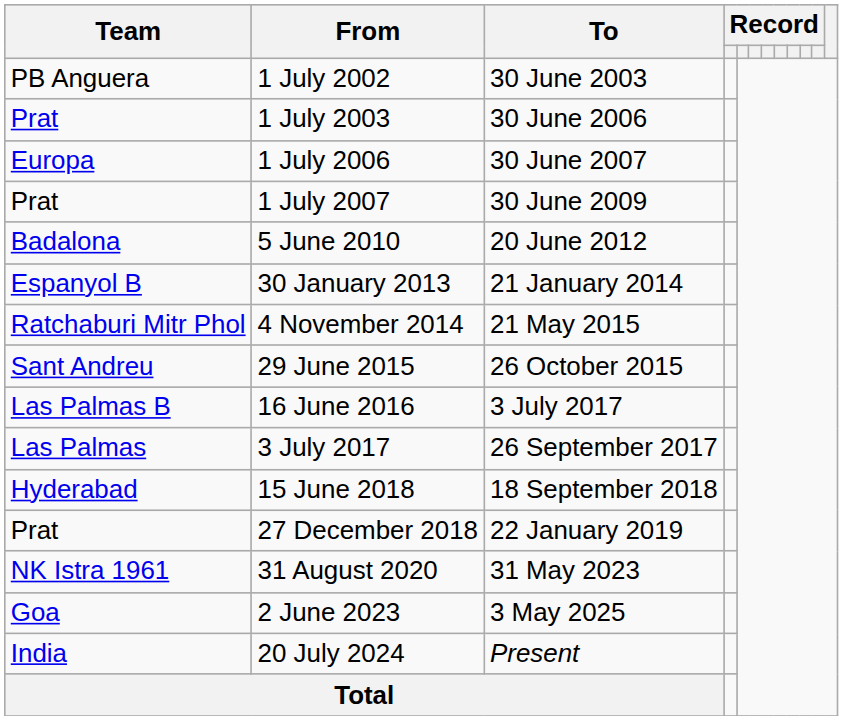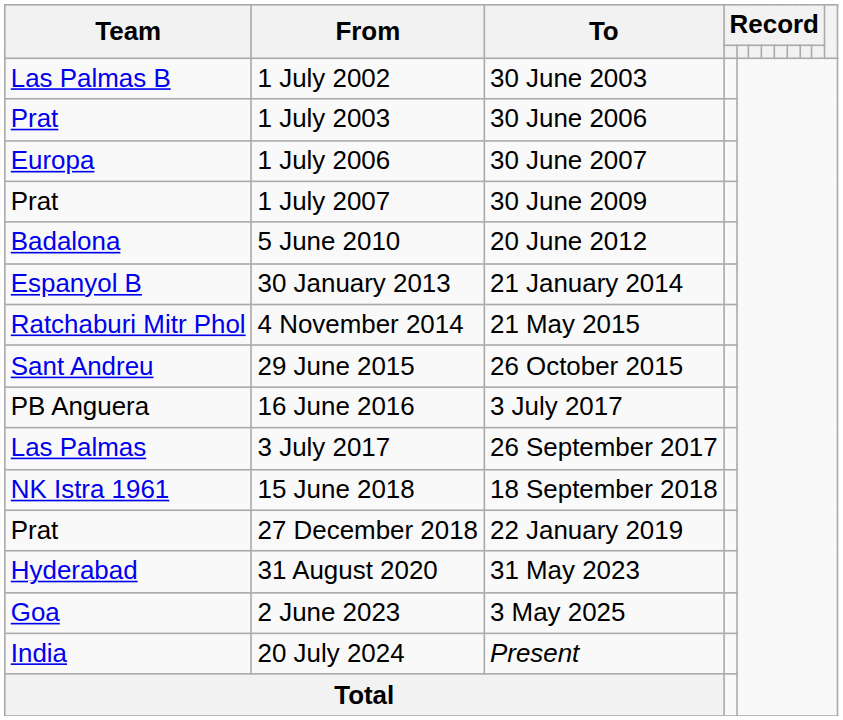1 July 2002 | Team: PB Anguera -> Las Palmas B
16 June 2016 | Team: Las Palmas B -> PB Anguera
15 June 2018 | Team: Hyderabad -> NK Istra 1961
31 August 2020 | Team: NK Istra 1961 -> Hyderabad
